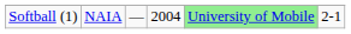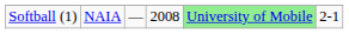Softball (1) | column 4: 2004 -> 2008
